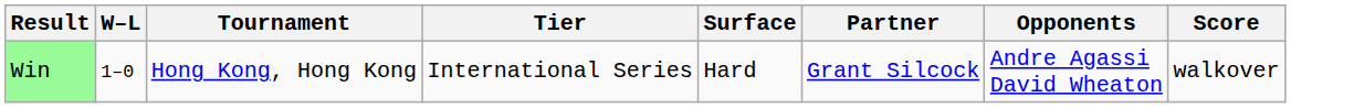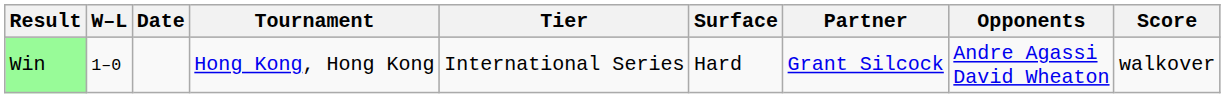+ column: Date
